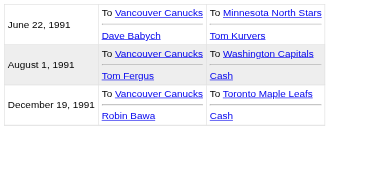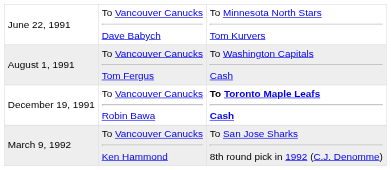December 19, 1991 | column 3: normal -> bold
+ row: March 9, 1992 | To Vancouver Canucks Ken Hammond | To San Jose Sharks 8th round pick in 1992 (C.J. Denomme)
